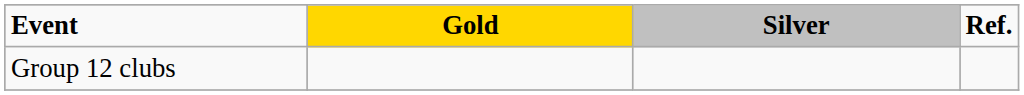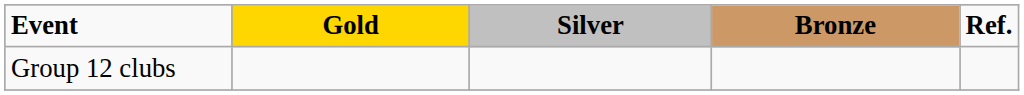+ column: Bronze
